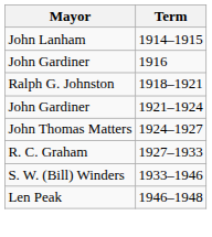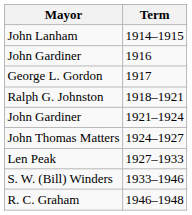+ row: George L. Gordon | 1917
1927–1933 | Mayor: R. C. Graham -> Len Peak
1946–1948 | Mayor: Len Peak -> R. C. Graham
